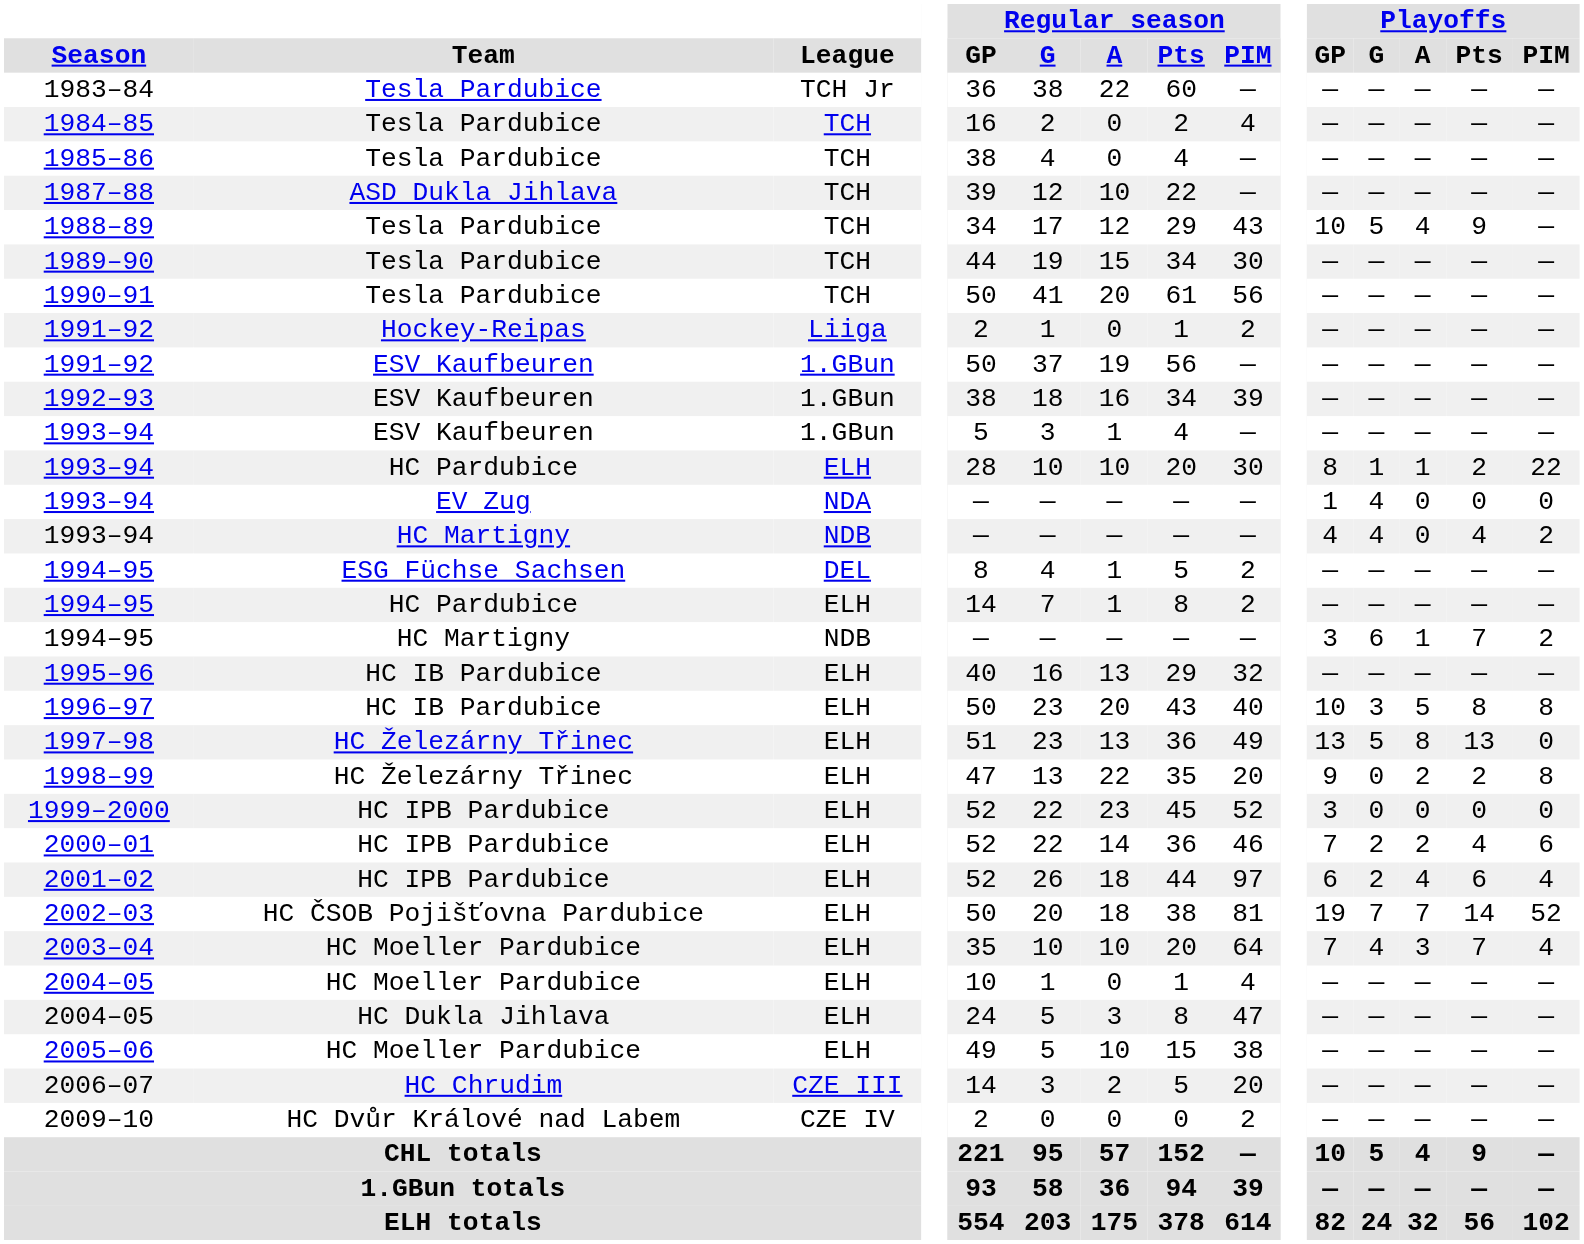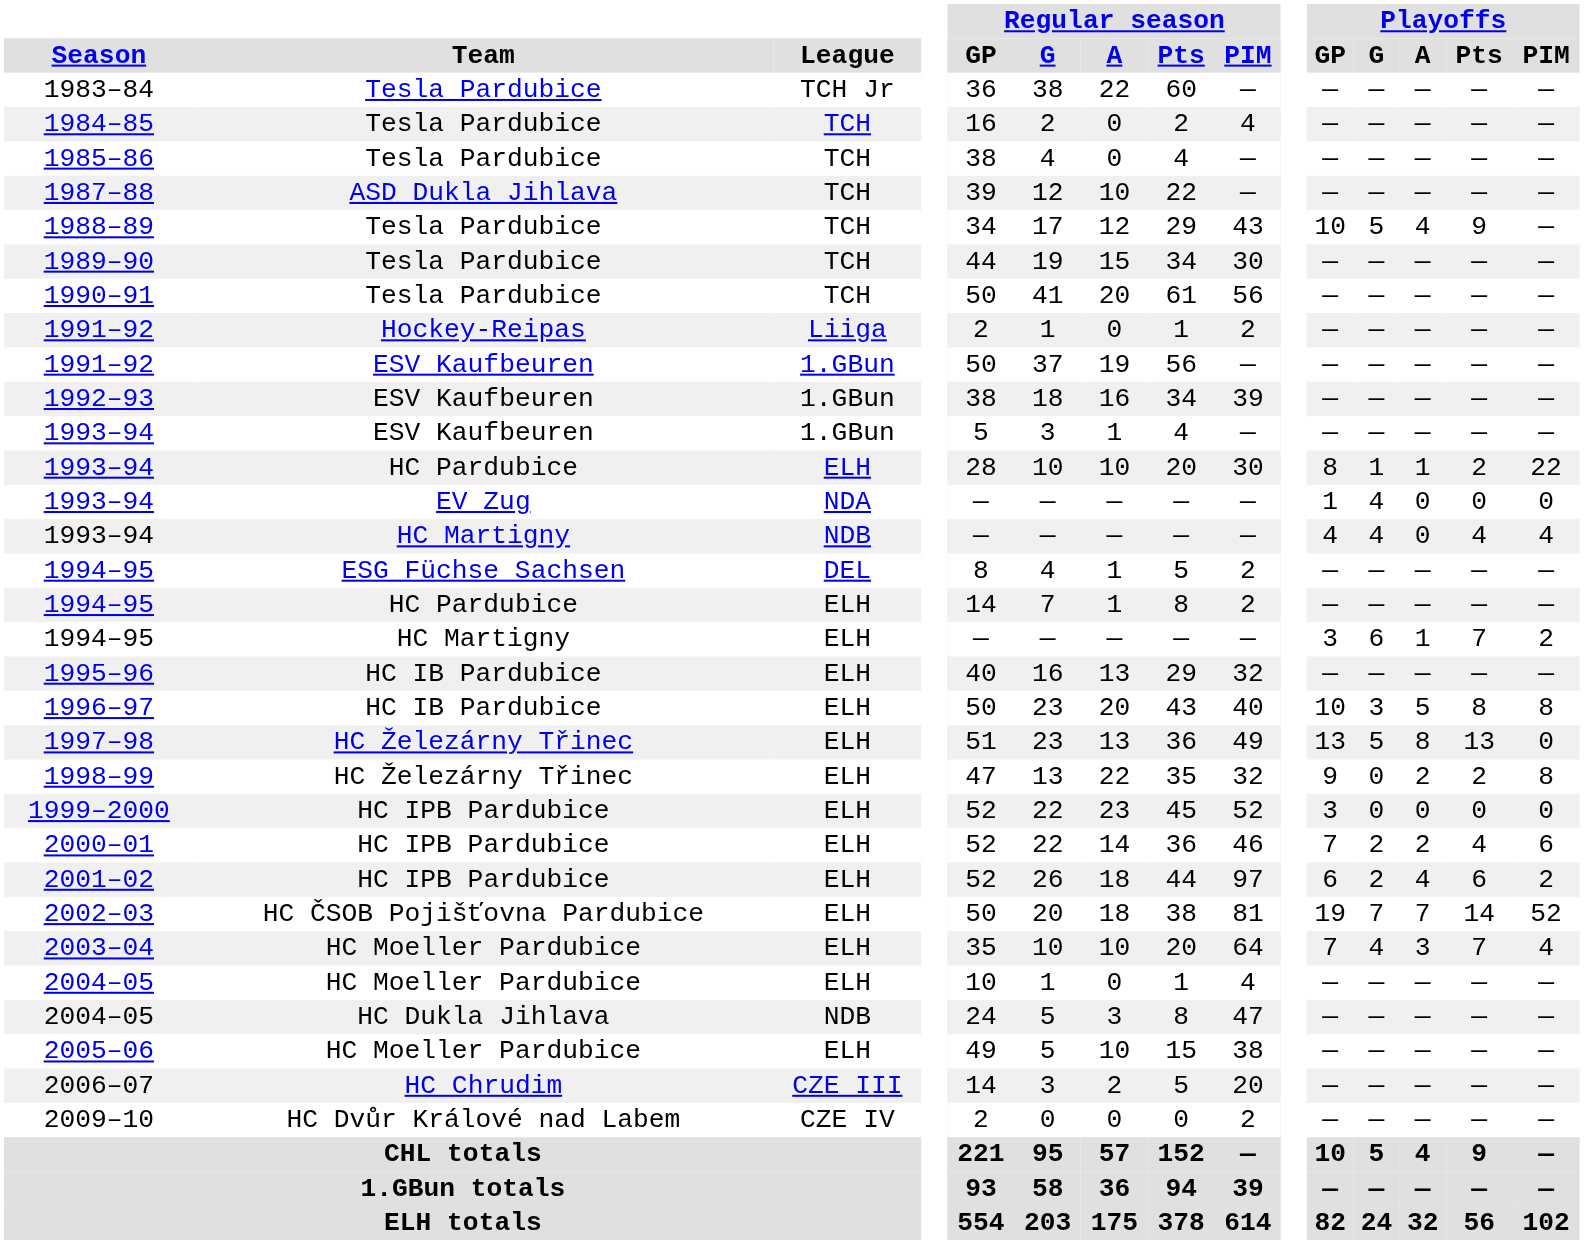1993–94 / HC Martigny | Playoffs / PIM: 2 -> 4
1994–95 / HC Martigny | League: NDB -> ELH
1998–99 | Regular season / PIM: 20 -> 32
2001–02 | Playoffs / PIM: 4 -> 2
2004–05 / HC Dukla Jihlava | League: ELH -> NDB
